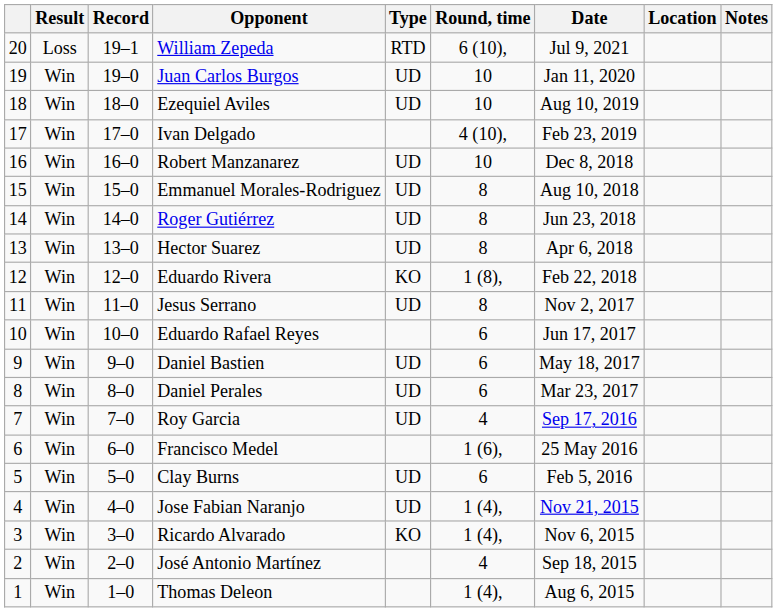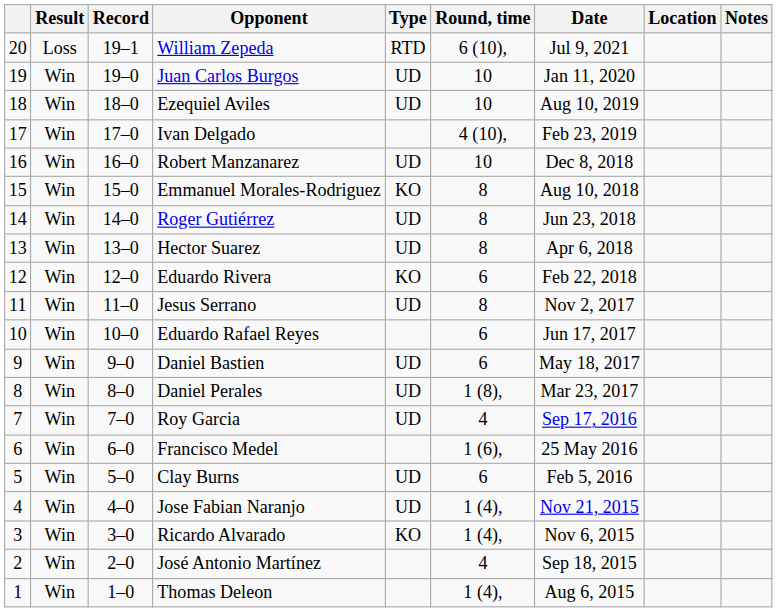Emmanuel Morales-Rodriguez | Type: UD -> KO
Eduardo Rivera | Round, time: 1 (8), -> 6
Daniel Perales | Round, time: 6 -> 1 (8),
